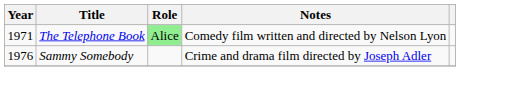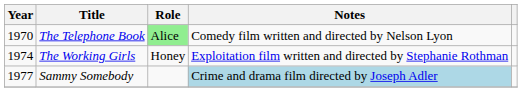The Telephone Book | Year: 1971 -> 1970
+ row: 1974 | The Working Girls | Honey | Exploitation film written and directed by Stephanie Rothman
Sammy Somebody | Year: 1976 -> 1977
Sammy Somebody | Notes: no background -> lightblue background
